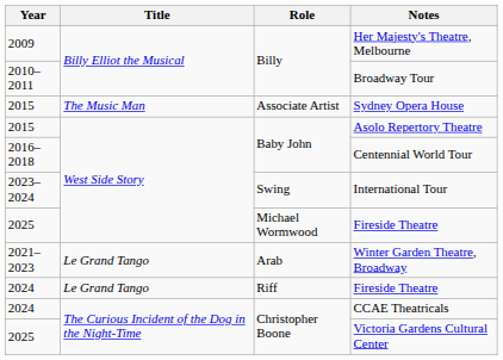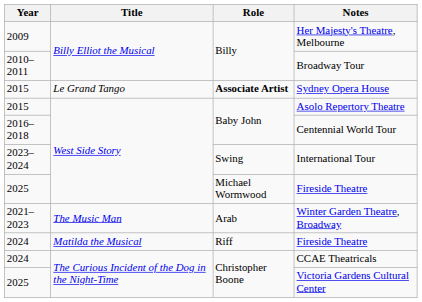Sydney Opera House | Title: The Music Man -> Le Grand Tango
Sydney Opera House | Role: normal -> bold
Winter Garden Theatre, Broadway | Title: Le Grand Tango -> The Music Man
2024 / Fireside Theatre | Title: Le Grand Tango -> Matilda the Musical
